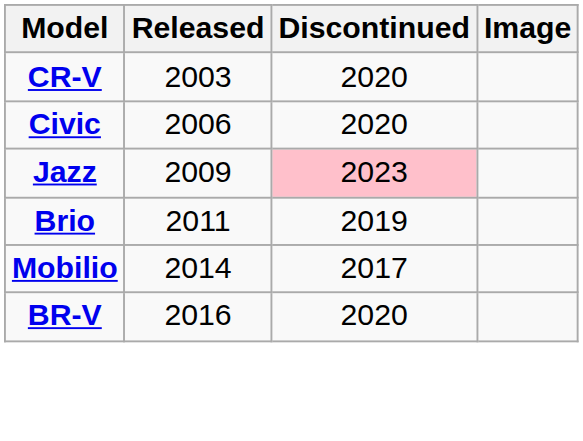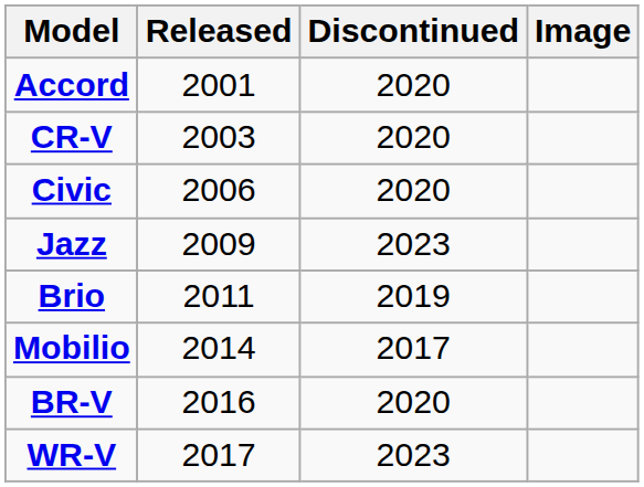+ row: Accord | 2001 | 2020
Jazz | Discontinued: pink background -> no background
+ row: WR-V | 2017 | 2023
